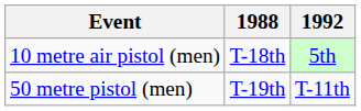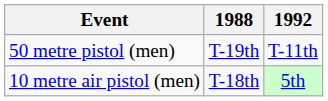rows swapped: 10 metre air pistol (men) <-> 50 metre pistol (men)
